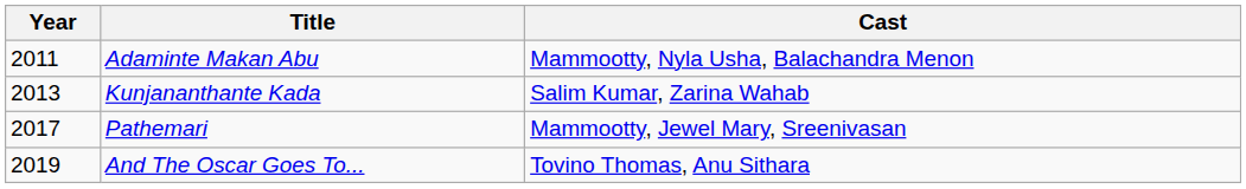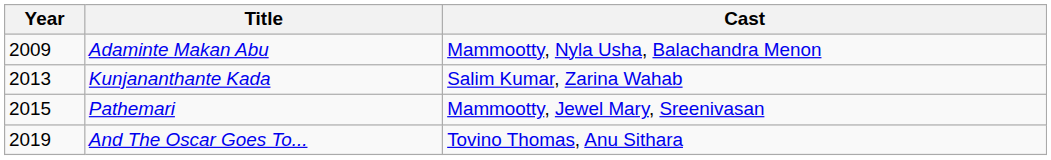Adaminte Makan Abu | Year: 2011 -> 2009
Pathemari | Year: 2017 -> 2015
